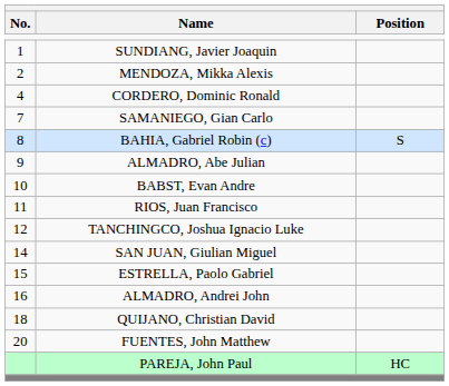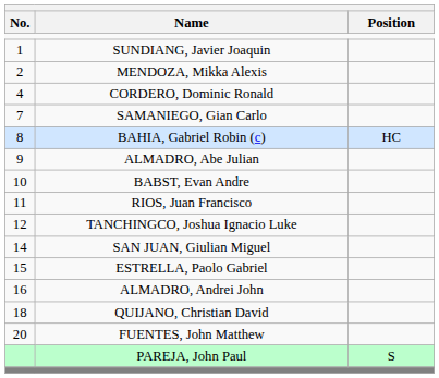BAHIA, Gabriel Robin (c) | Position: S -> HC
PAREJA, John Paul | Position: HC -> S
